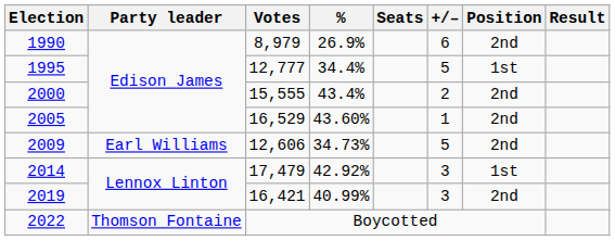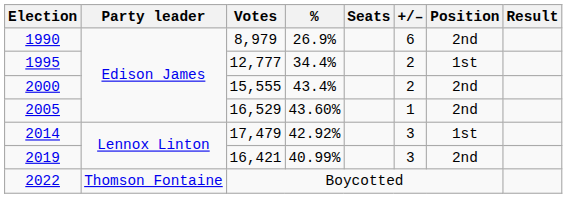1995 | +/–: 5 -> 2
- row: 2009 | Earl Williams | 12,606 | 34.73% | 5 | 2nd
